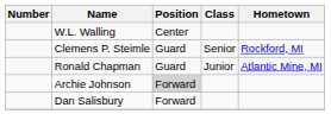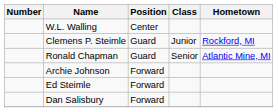Clemens P. Steimle | Class: Senior -> Junior
Ronald Chapman | Class: Junior -> Senior
Archie Johnson | Position: lightgrey background -> no background
+ row: Ed Steimle | Forward
